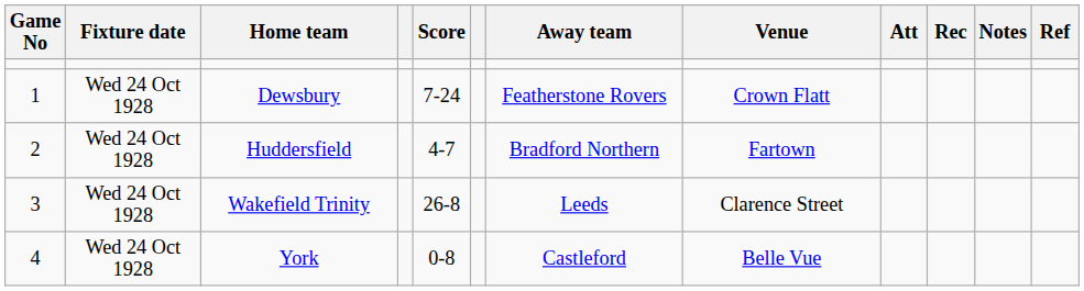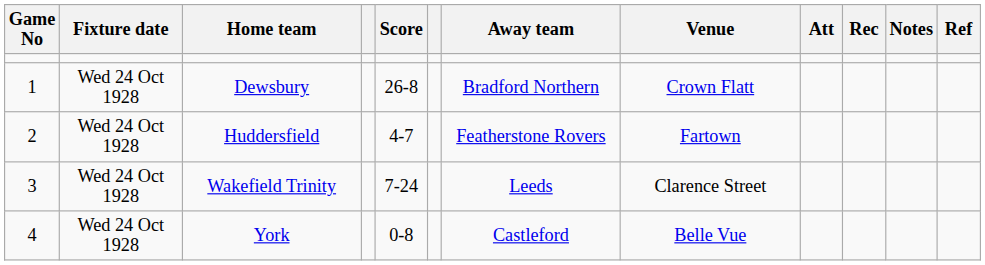Dewsbury | Score: 7-24 -> 26-8
Dewsbury | Away team: Featherstone Rovers -> Bradford Northern
Huddersfield | Away team: Bradford Northern -> Featherstone Rovers
Wakefield Trinity | Score: 26-8 -> 7-24
